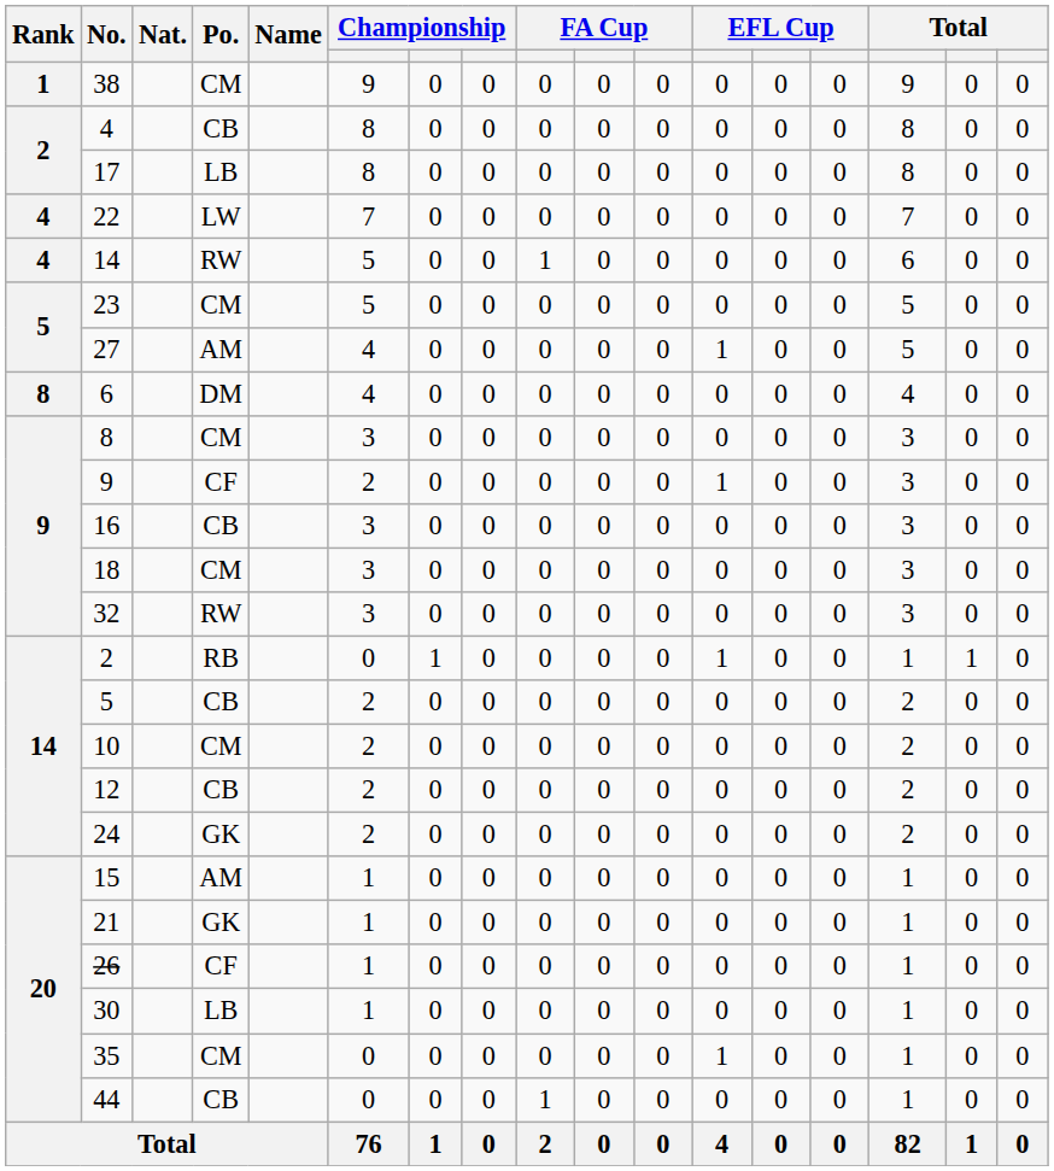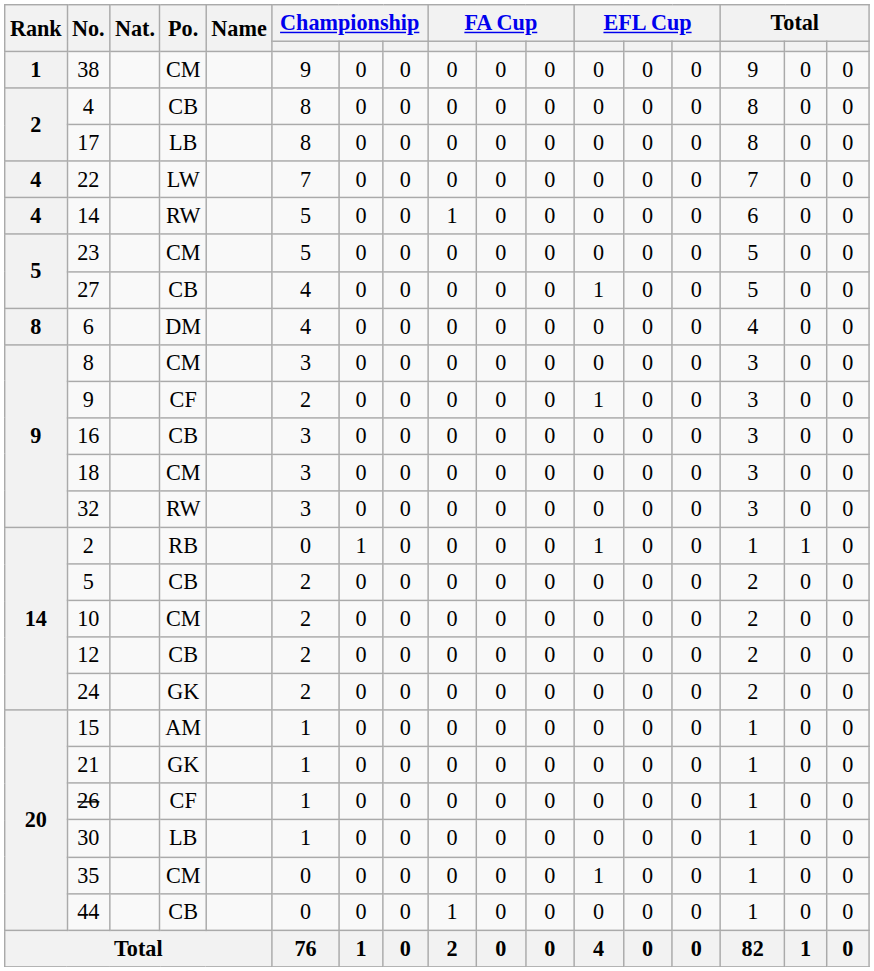27 | Po.: AM -> CB
